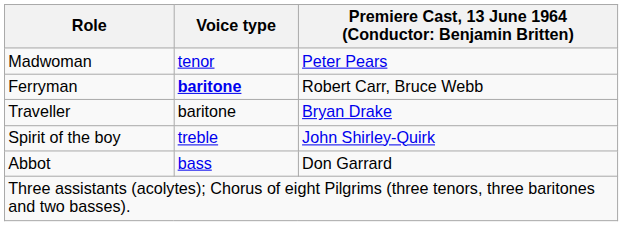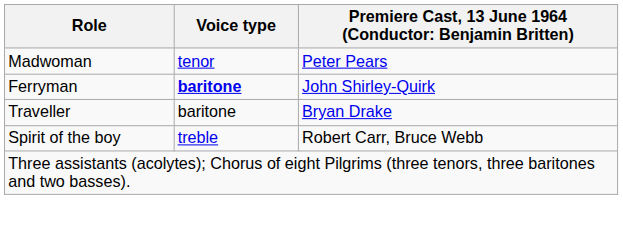Ferryman | column 3: Robert Carr, Bruce Webb -> John Shirley-Quirk
Spirit of the boy | column 3: John Shirley-Quirk -> Robert Carr, Bruce Webb
- row: Abbot | bass | Don Garrard
